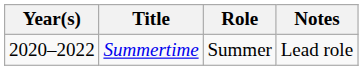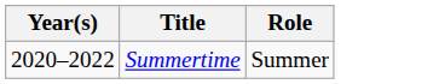- column: Notes | Lead role
